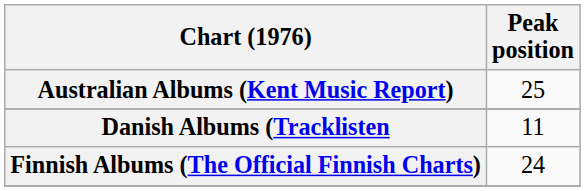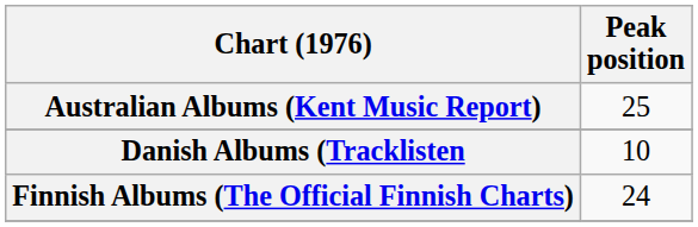Danish Albums (Tracklisten | Peak position: 11 -> 10
